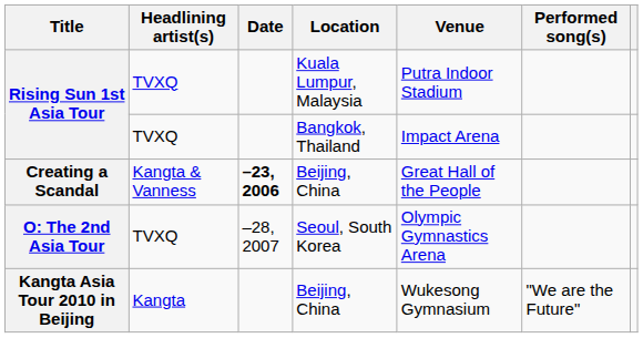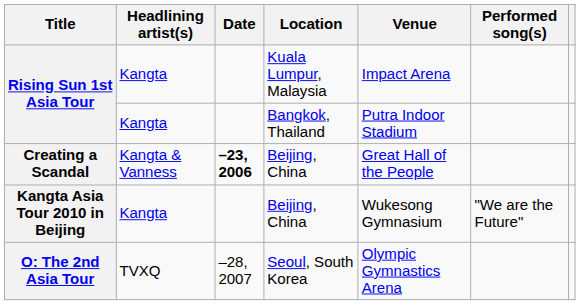Rising Sun 1st Asia Tour / Kuala Lumpur, Malaysia | Headlining artist(s): TVXQ -> Kangta
Rising Sun 1st Asia Tour / Kuala Lumpur, Malaysia | Venue: Putra Indoor Stadium -> Impact Arena
Rising Sun 1st Asia Tour / Bangkok, Thailand | Headlining artist(s): TVXQ -> Kangta
Rising Sun 1st Asia Tour / Bangkok, Thailand | Venue: Impact Arena -> Putra Indoor Stadium
rows swapped: O: The 2nd Asia Tour <-> Kangta Asia Tour 2010 in Beijing
